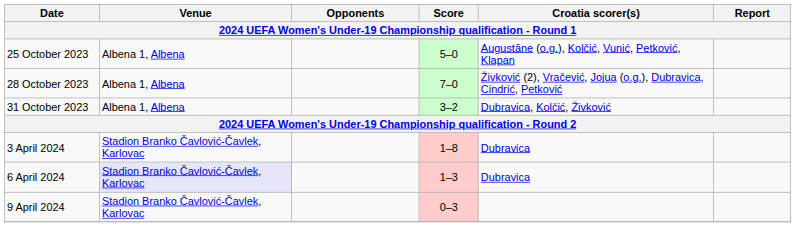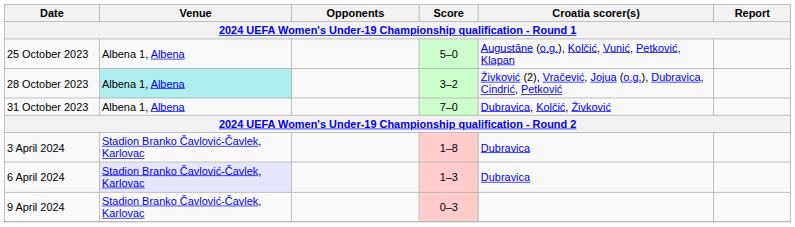28 October 2023 | Venue: no background -> paleturquoise background
28 October 2023 | Score: 7–0 -> 3–2
31 October 2023 | Score: 3–2 -> 7–0
